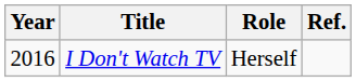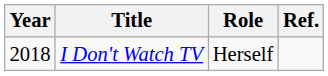I Don't Watch TV | Year: 2016 -> 2018
